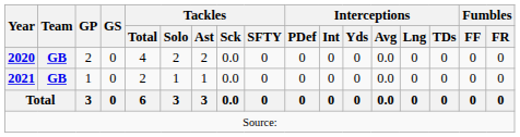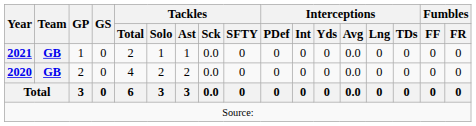rows swapped: 2020 <-> 2021
